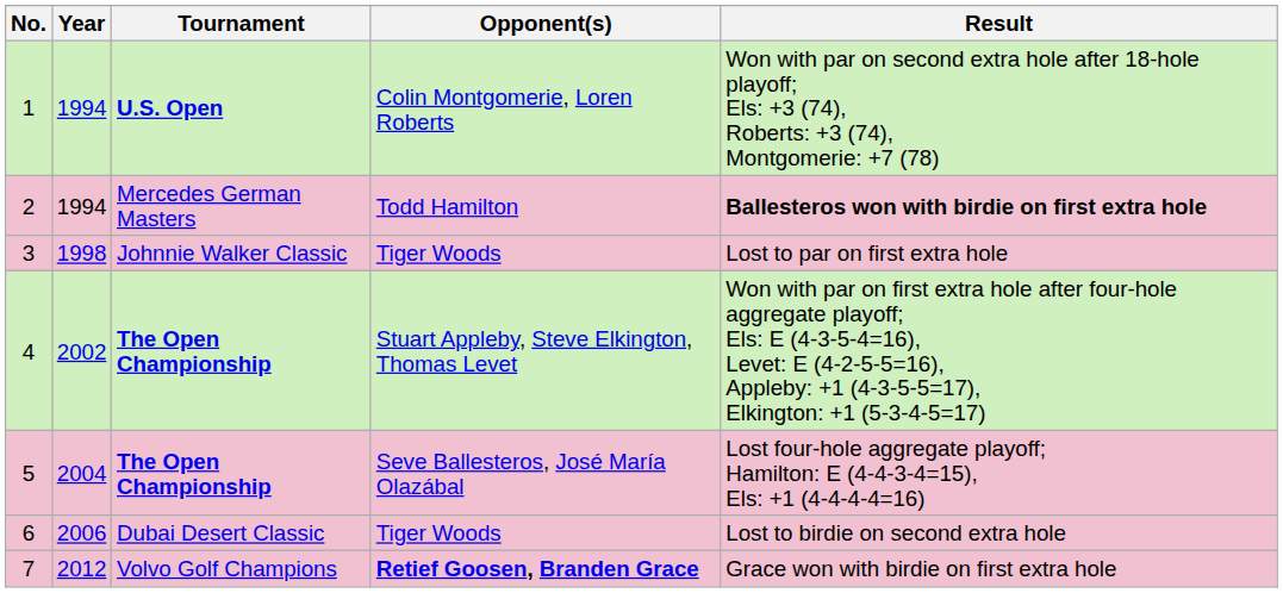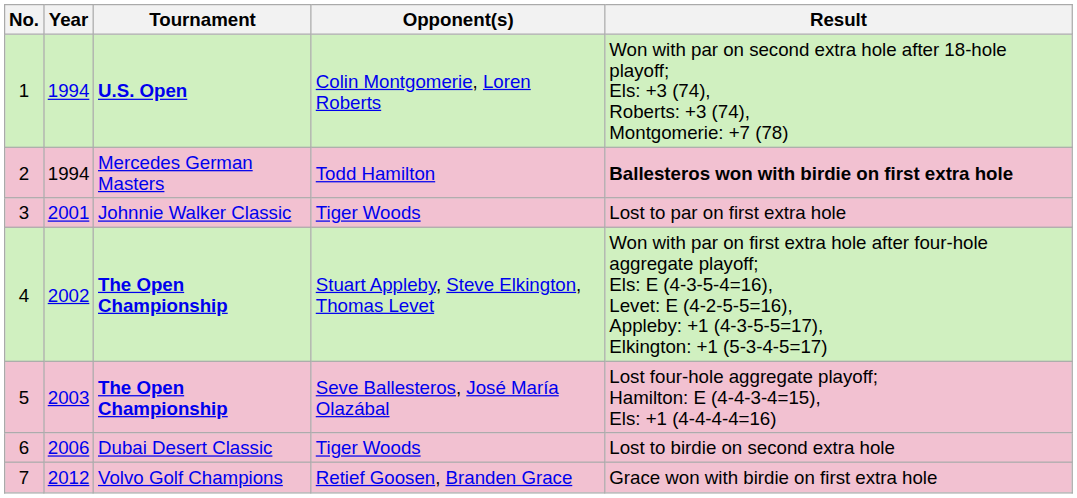3 | Year: 1998 -> 2001
5 | Year: 2004 -> 2003
7 | Opponent(s): bold -> normal
